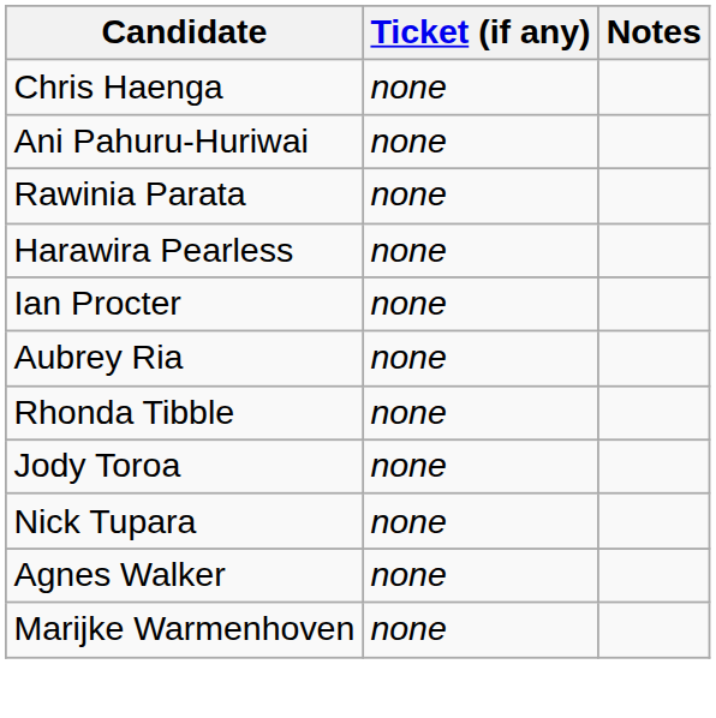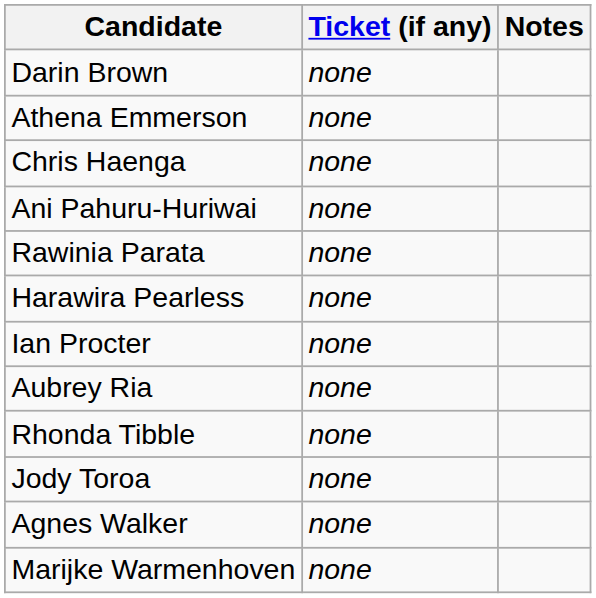+ row: Darin Brown | none
+ row: Athena Emmerson | none
- row: Nick Tupara | none
